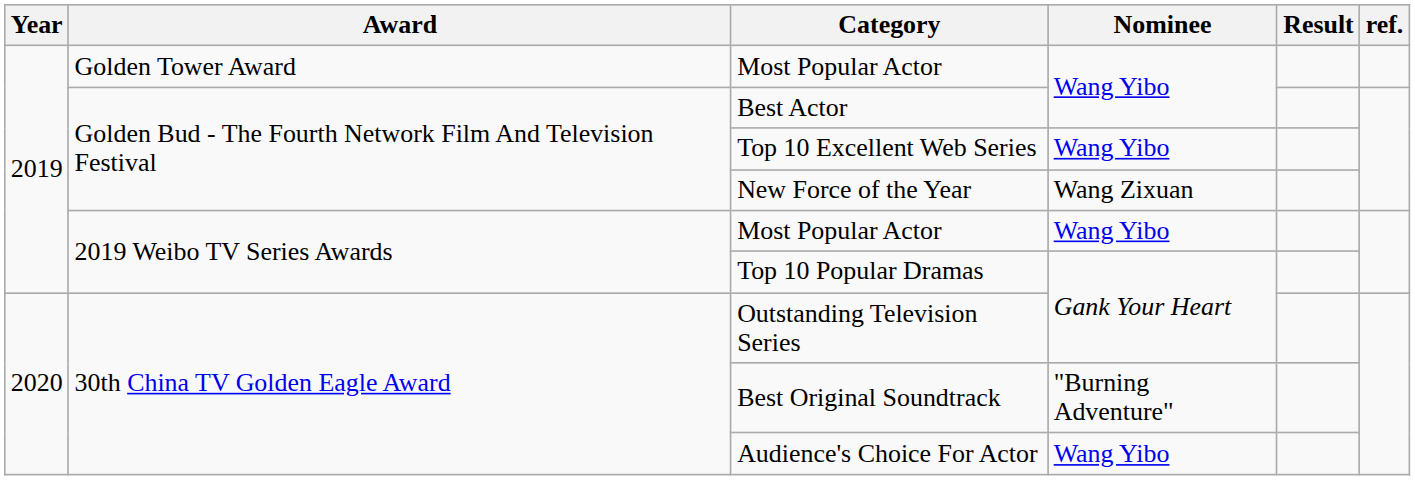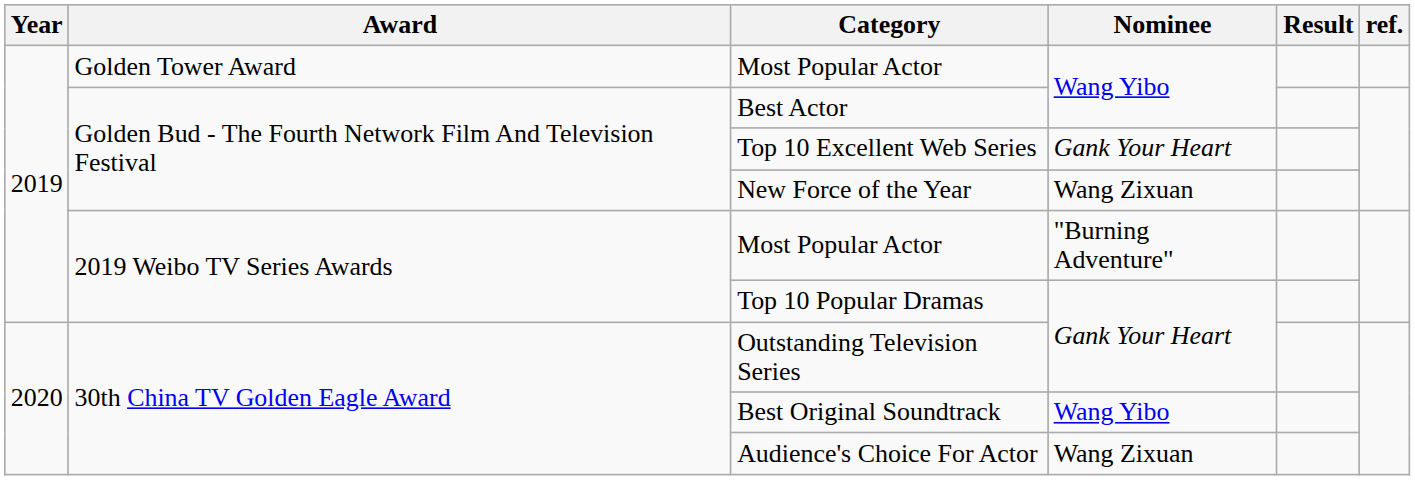Top 10 Excellent Web Series | Nominee: Wang Yibo -> Gank Your Heart
2019 Weibo TV Series Awards / Most Popular Actor | Nominee: Wang Yibo -> "Burning Adventure"
Best Original Soundtrack | Nominee: "Burning Adventure" -> Wang Yibo
Audience's Choice For Actor | Nominee: Wang Yibo -> Wang Zixuan
